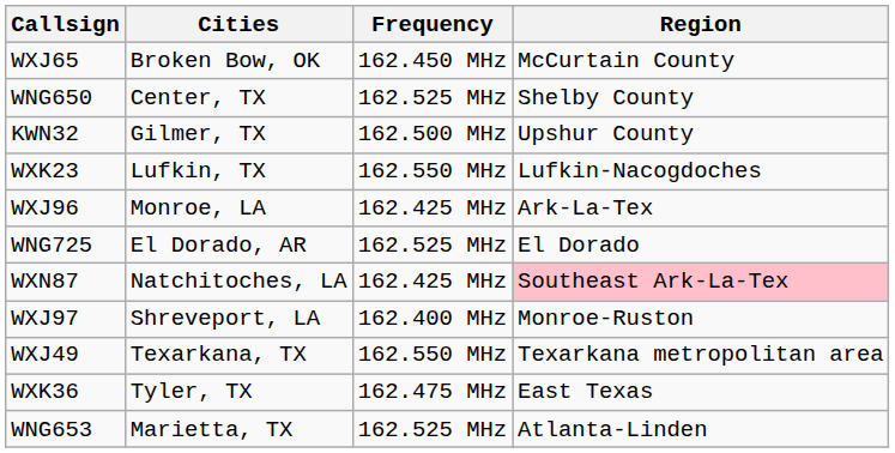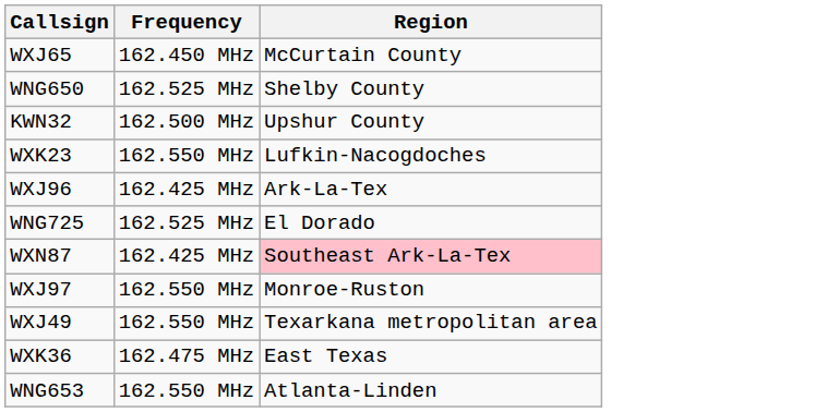- column: Cities | Broken Bow, OK | Center, TX | Gilmer, TX | Lufkin, TX | Monroe, LA | El Dorado, AR | Natchitoches, LA | Shreveport, LA | Texarkana, TX | Tyler, TX | Marietta, TX
WXJ97 | Frequency: 162.400 MHz -> 162.550 MHz
WNG653 | Frequency: 162.525 MHz -> 162.550 MHz
